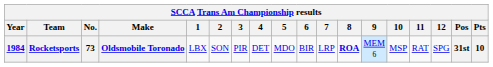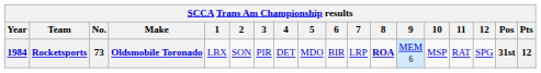Rocketsports | Pts: 10 -> 12
